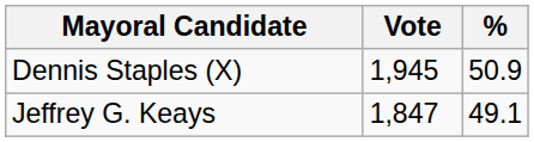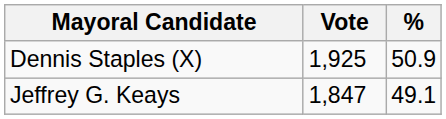Dennis Staples (X) | Vote: 1,945 -> 1,925
